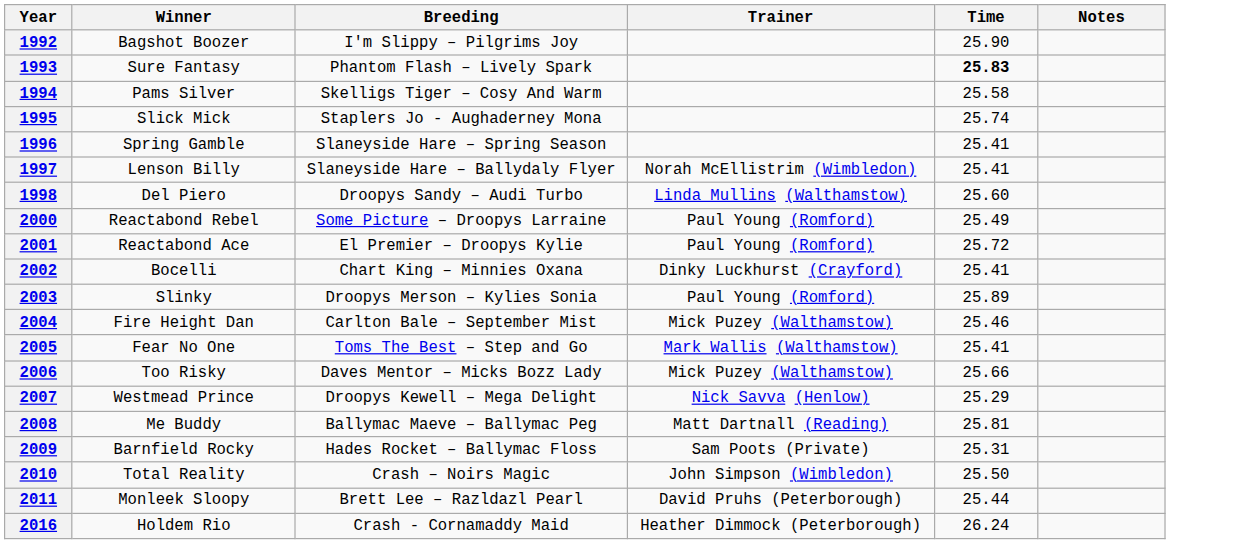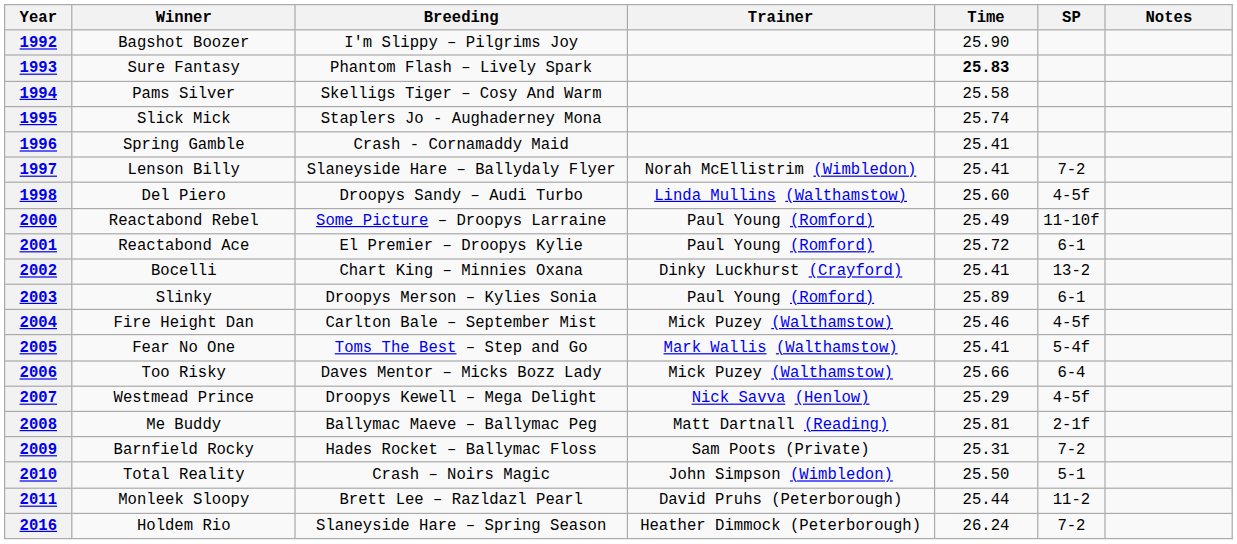+ column: SP | 7-2 | 4-5f | 11-10f | 6-1 | 13-2 | 6-1 | 4-5f | 5-4f | 6-4 | 4-5f | 2-1f | 7-2 | 5-1 | 11-2 | 7-2
1996 | Breeding: Slaneyside Hare – Spring Season -> Crash - Cornamaddy Maid
2016 | Breeding: Crash - Cornamaddy Maid -> Slaneyside Hare – Spring Season
